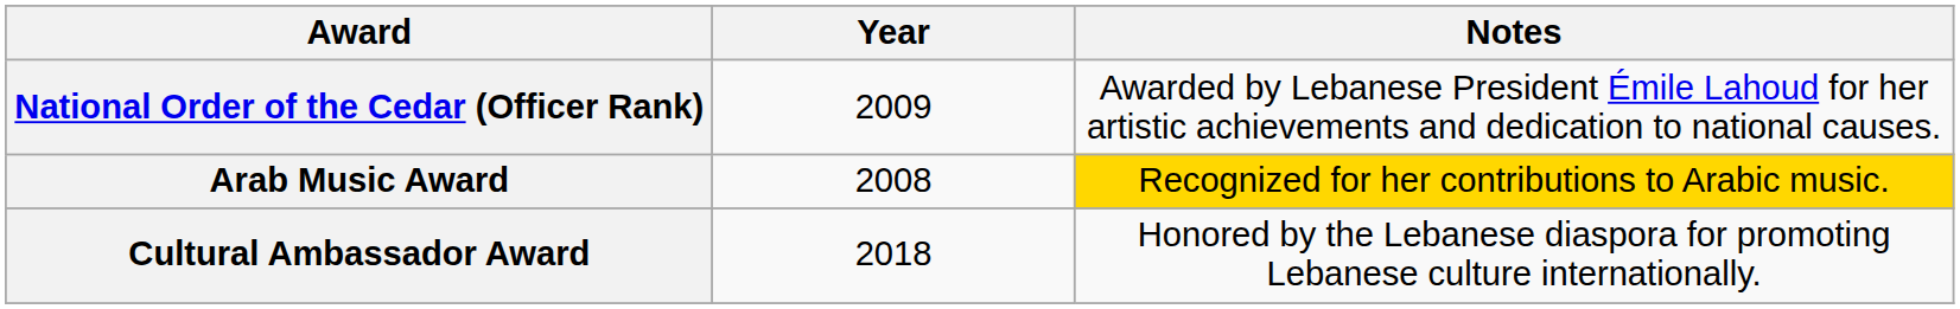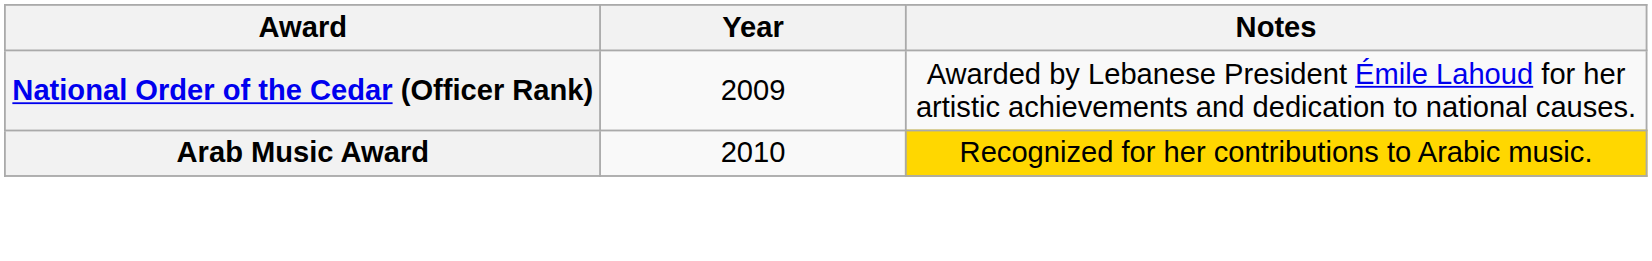Arab Music Award | Year: 2008 -> 2010
- row: Cultural Ambassador Award | 2018 | Honored by the Lebanese diaspora for promoting Lebanese culture internationally.
